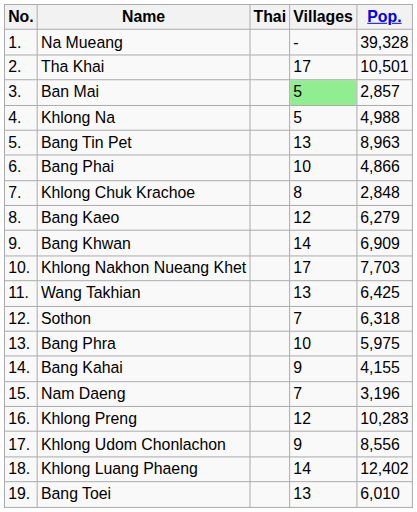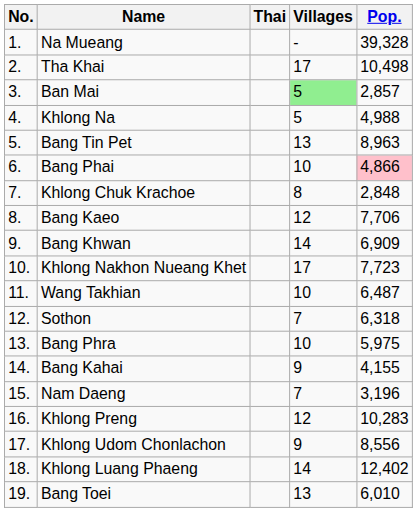Tha Khai | Pop.: 10,501 -> 10,498
Bang Phai | Pop.: no background -> pink background
Bang Kaeo | Pop.: 6,279 -> 7,706
Khlong Nakhon Nueang Khet | Pop.: 7,703 -> 7,723
Wang Takhian | Villages: 13 -> 10
Wang Takhian | Pop.: 6,425 -> 6,487
